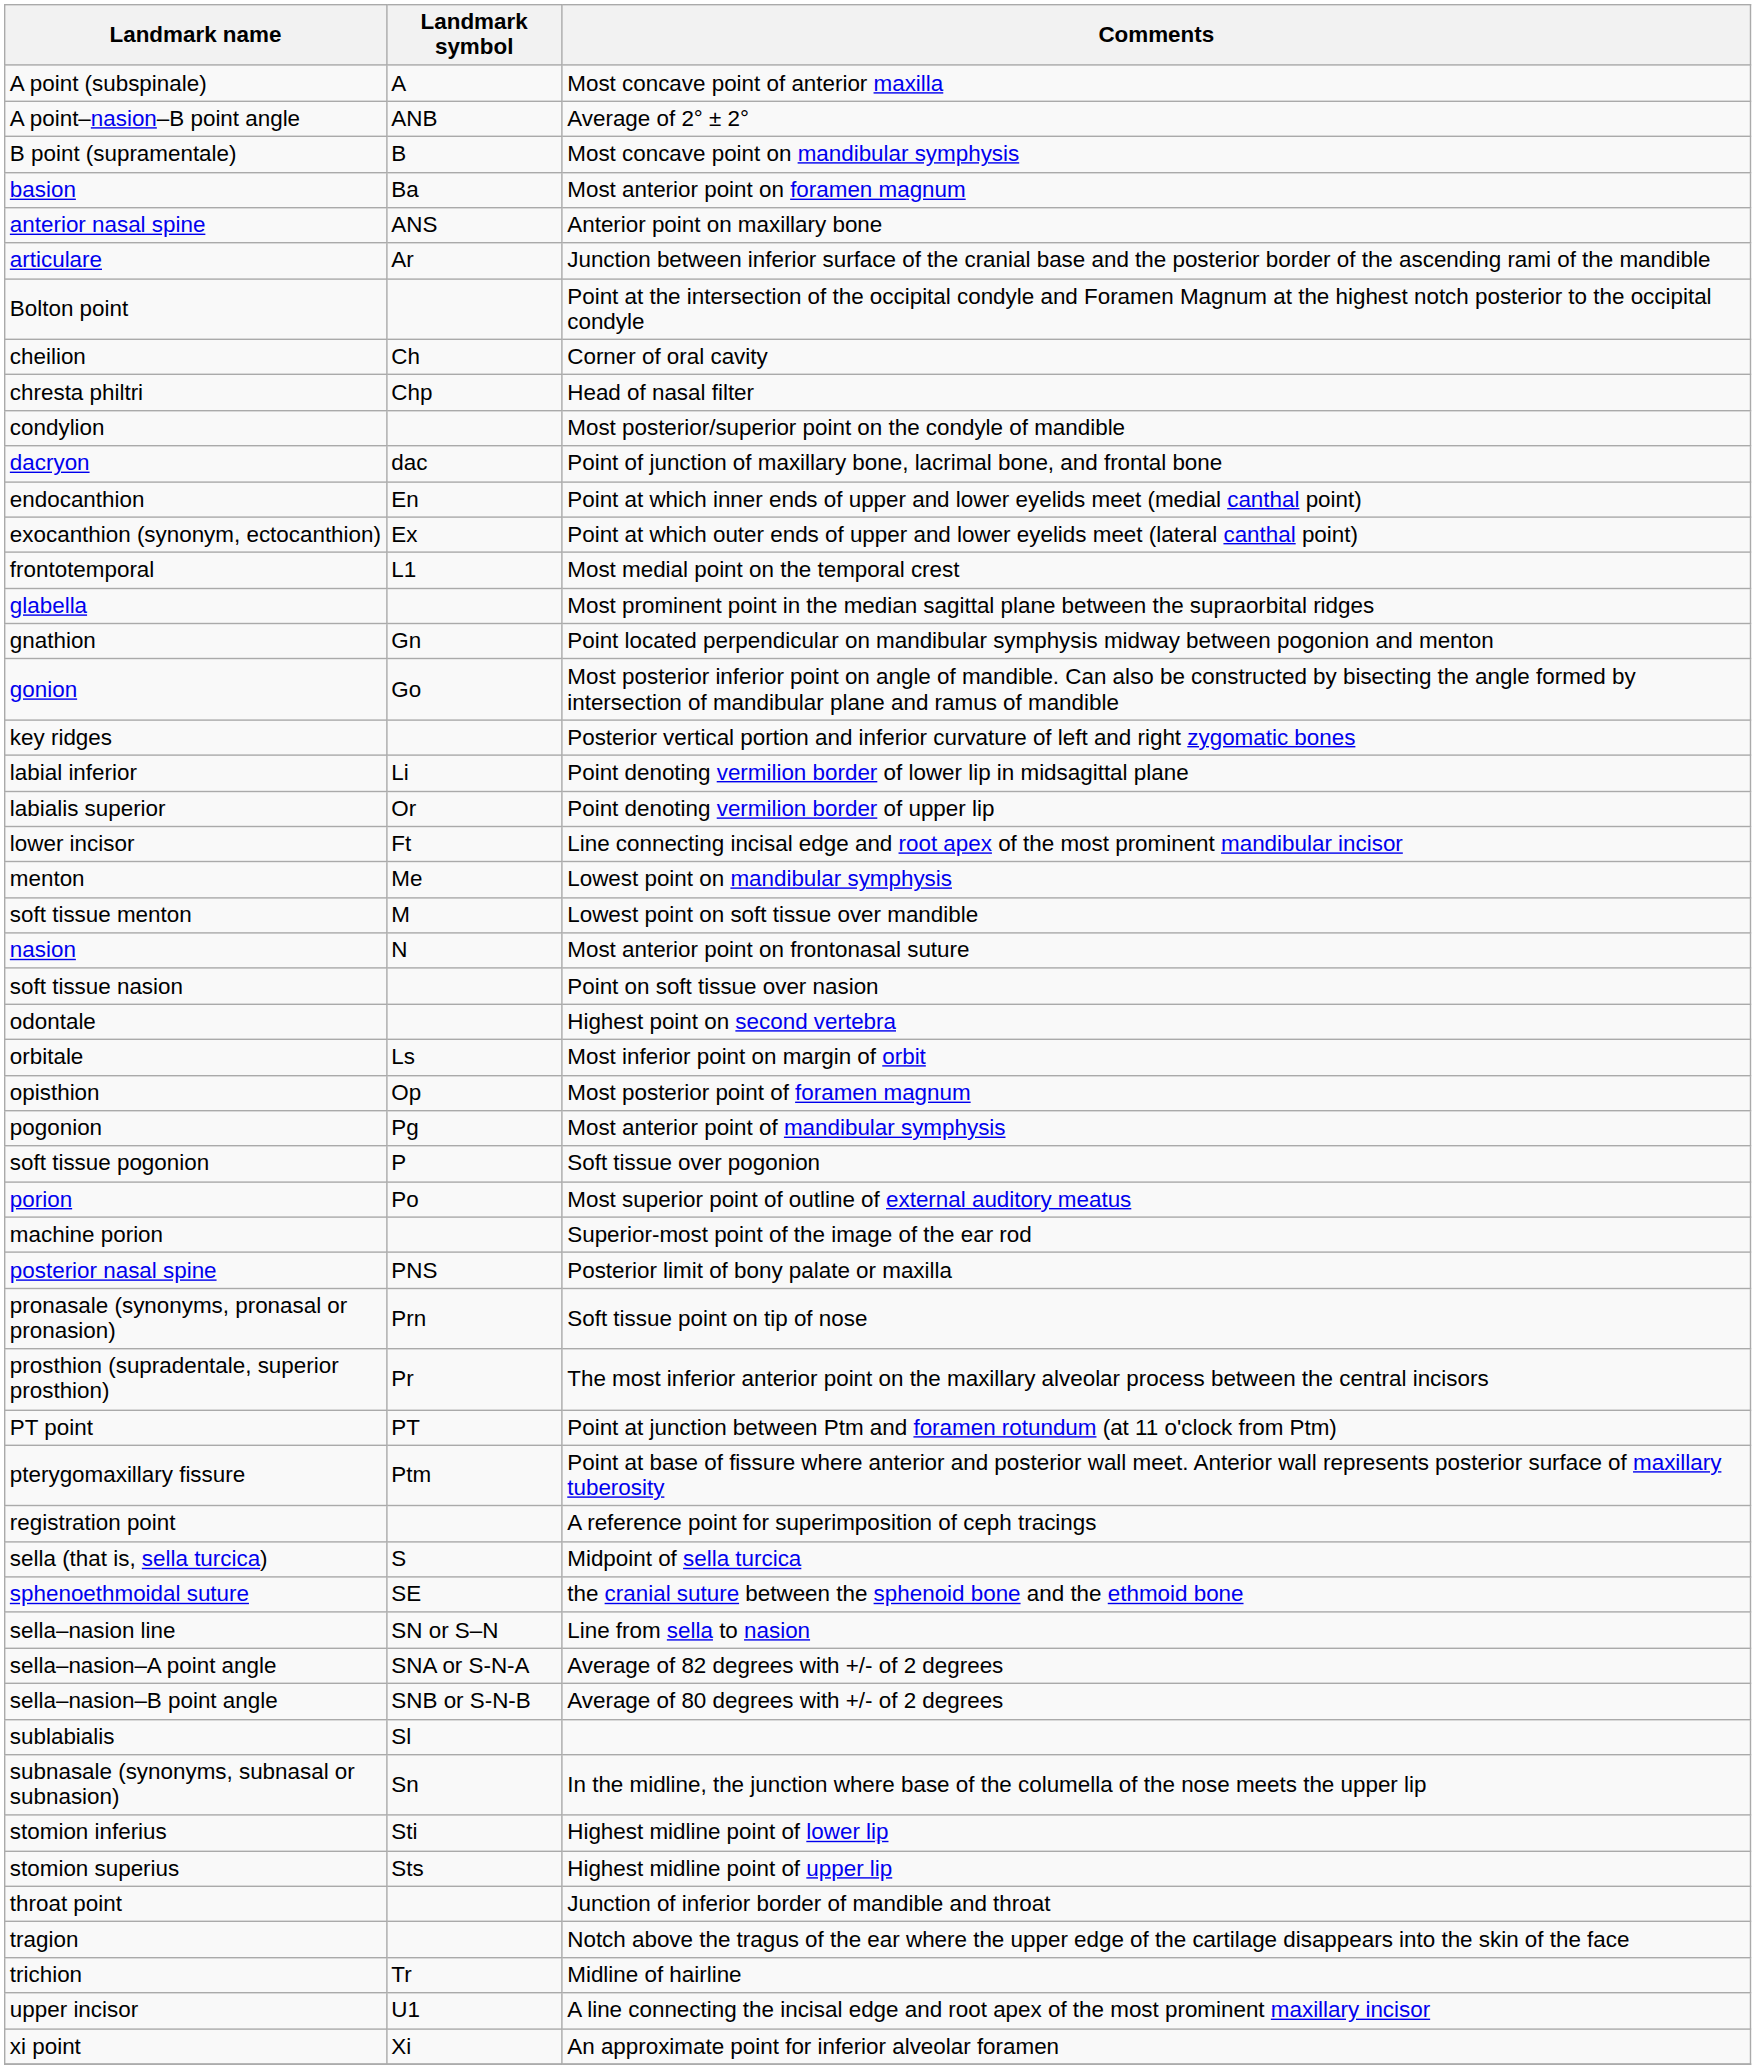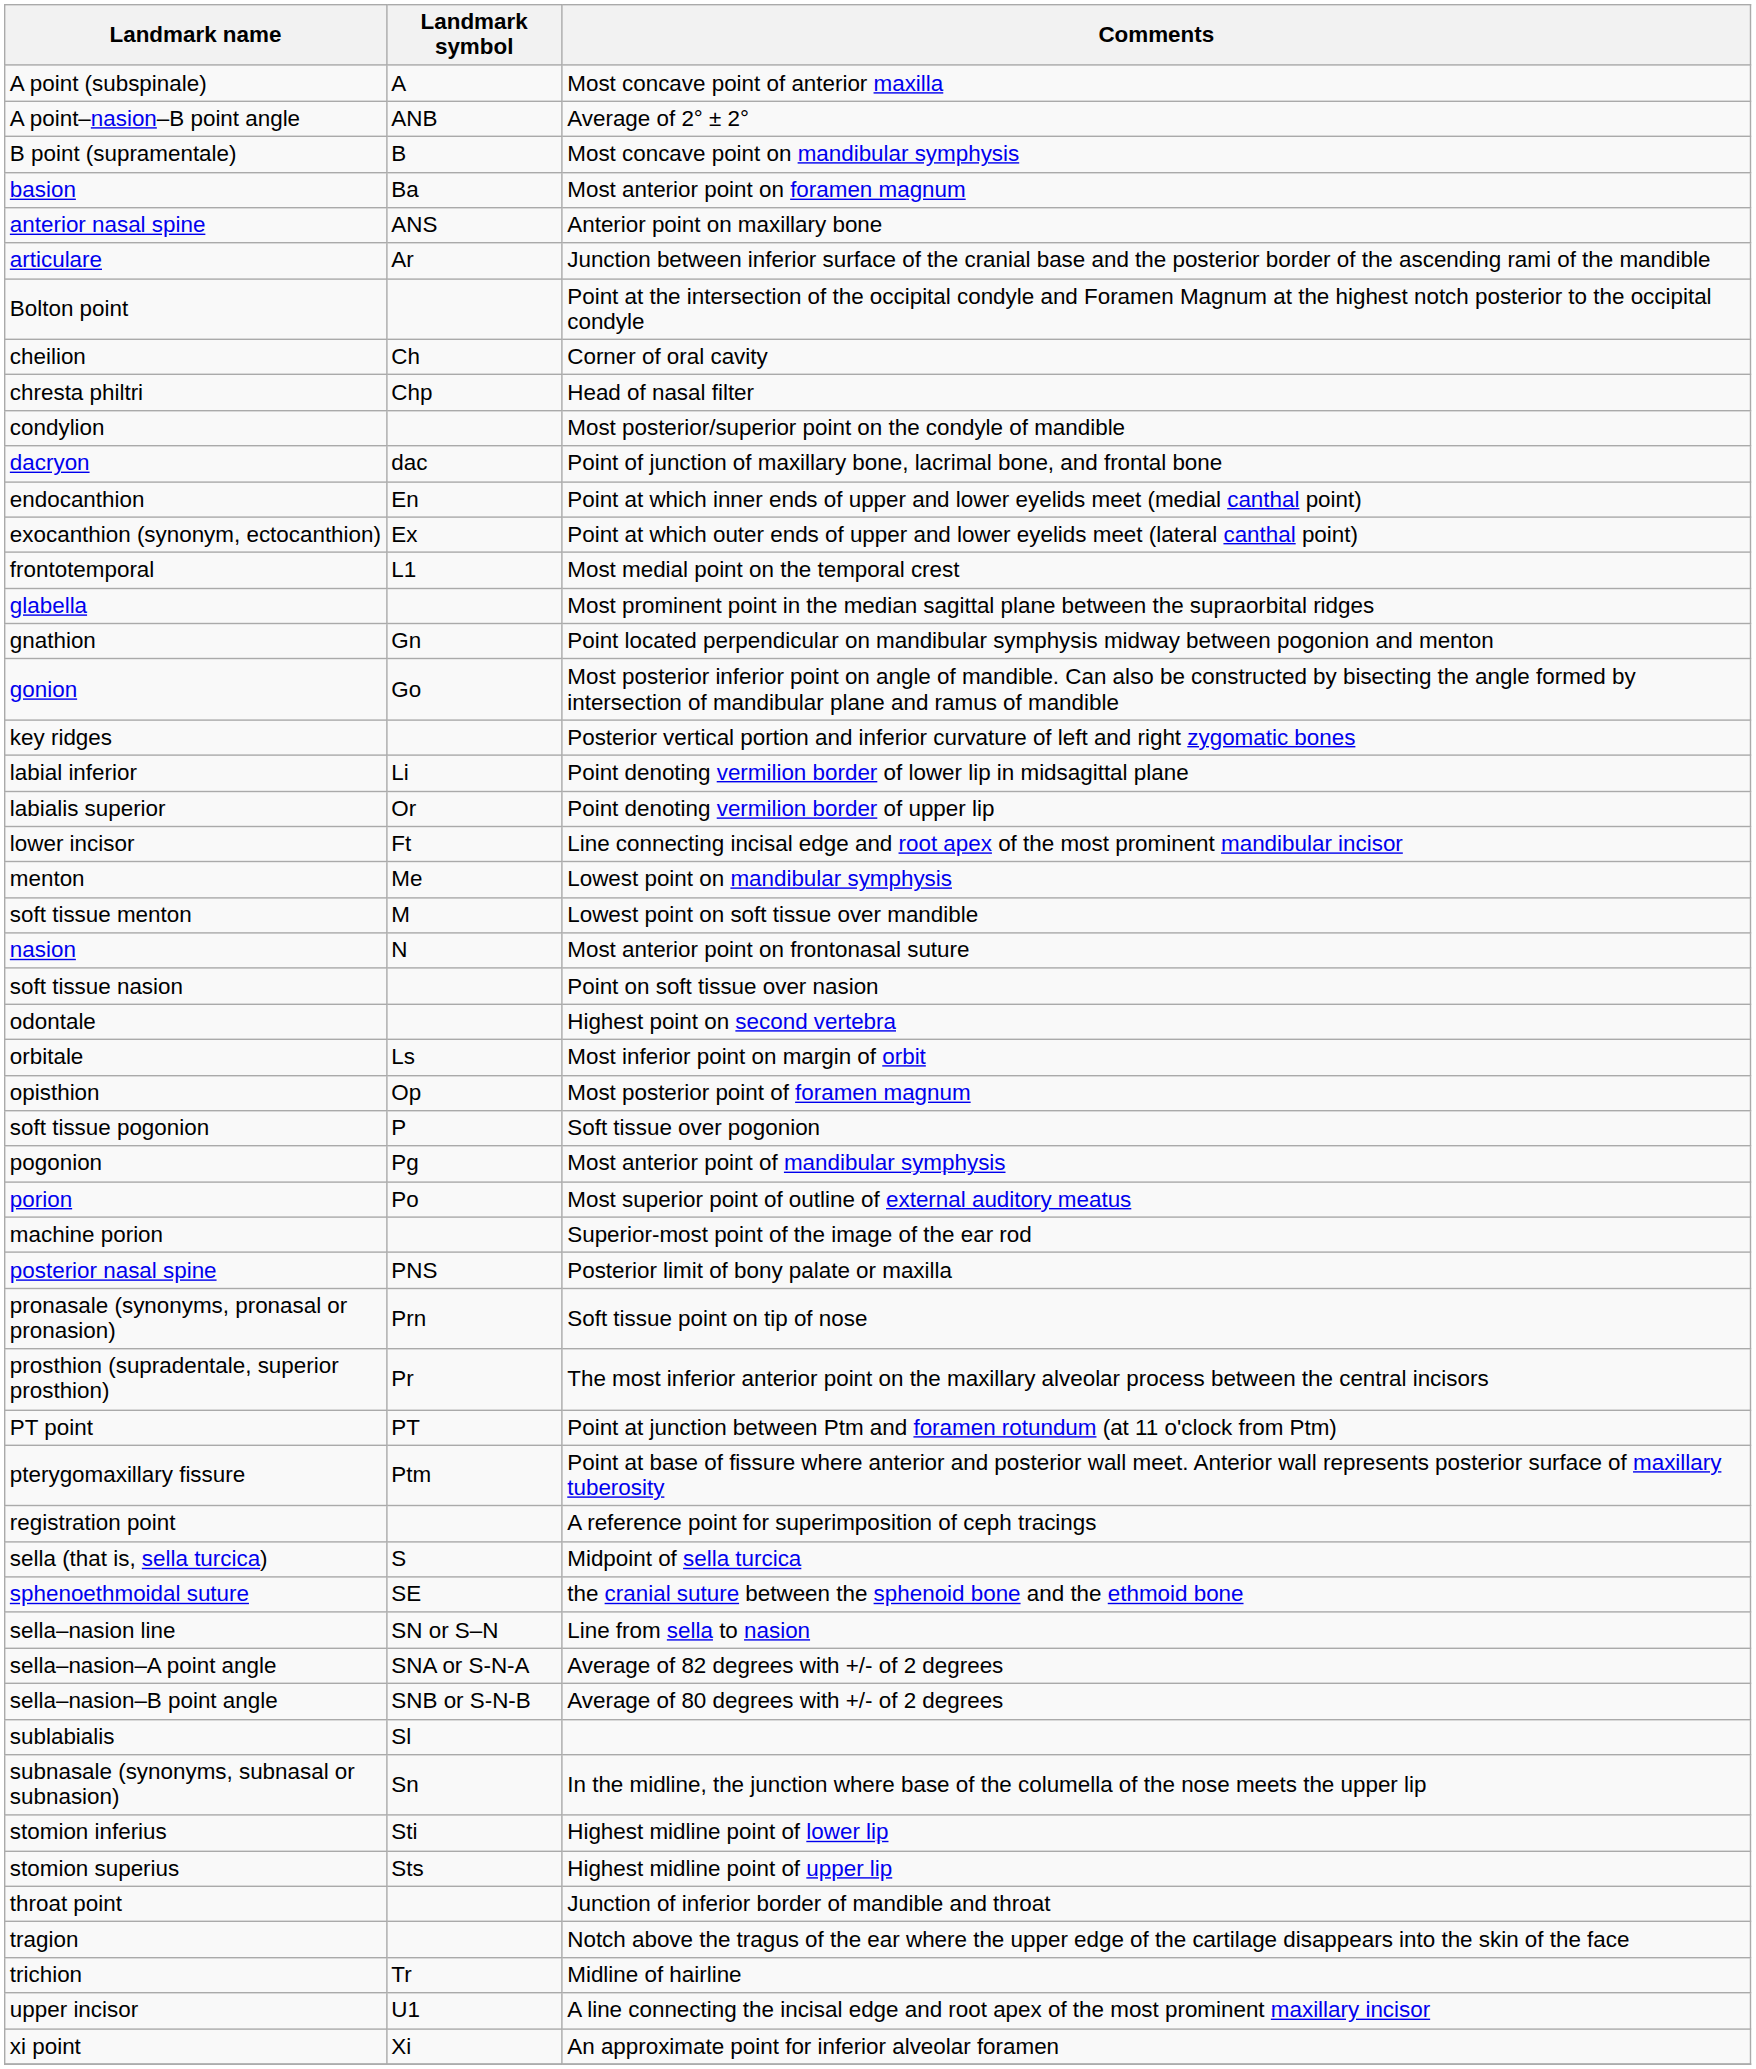rows swapped: pogonion <-> soft tissue pogonion
